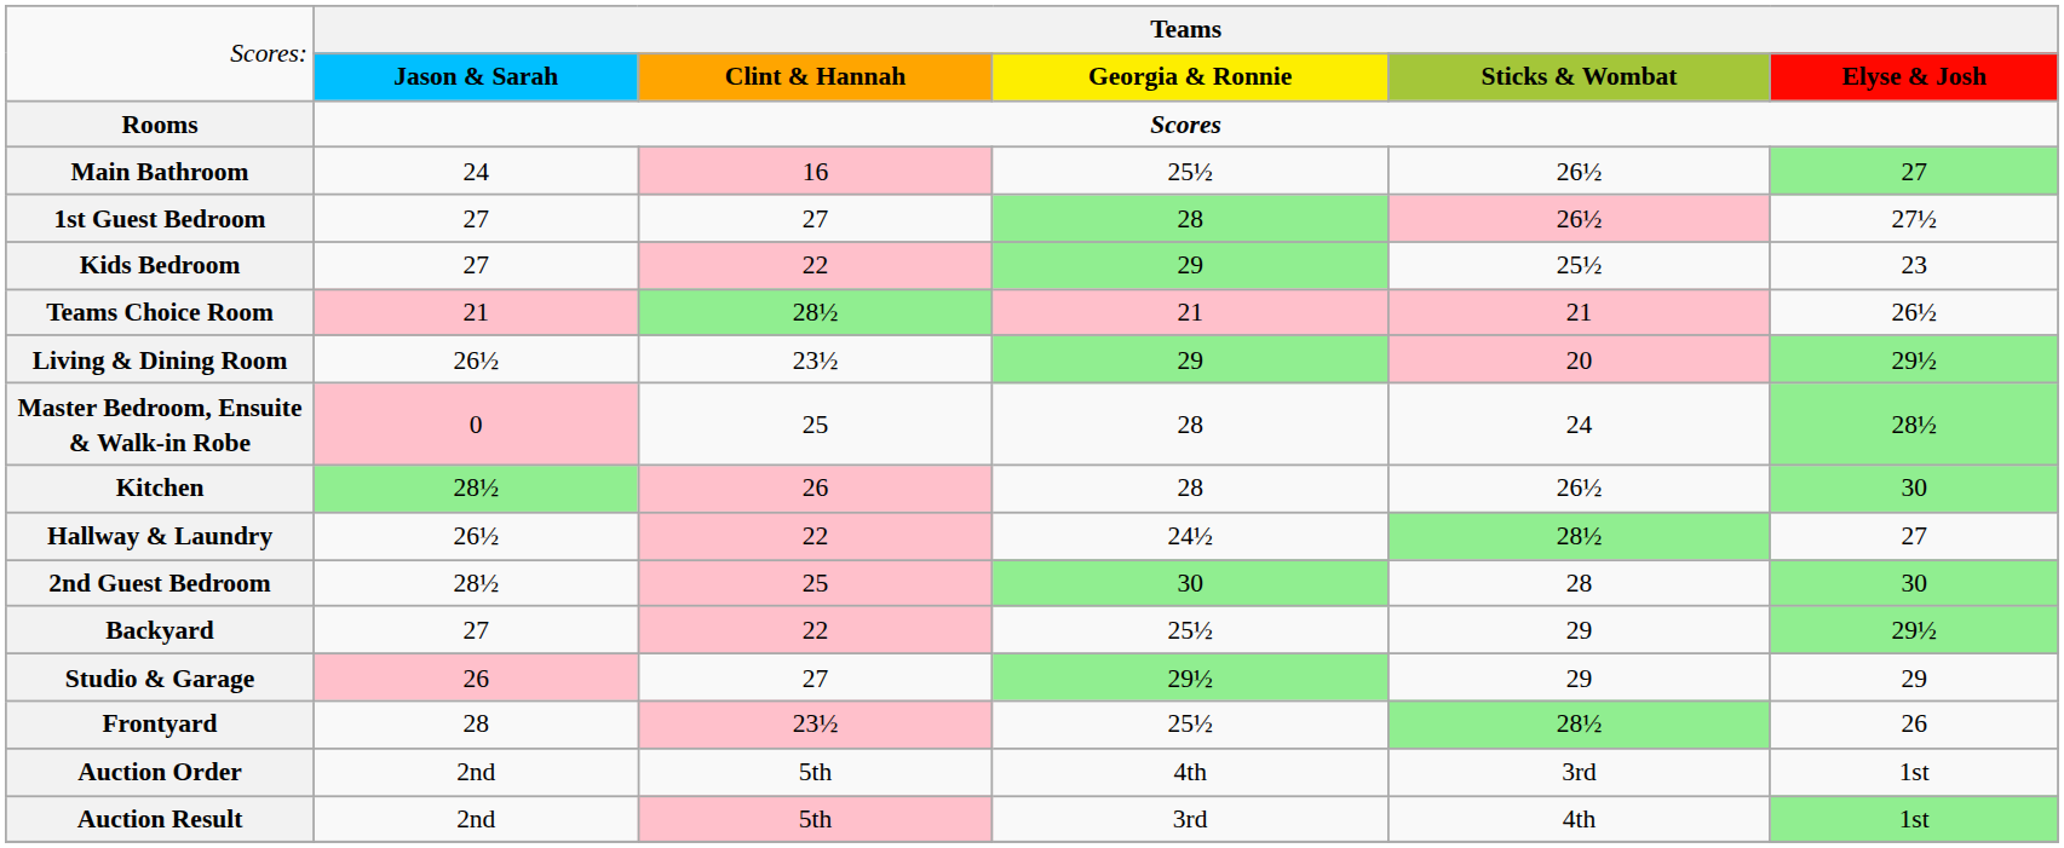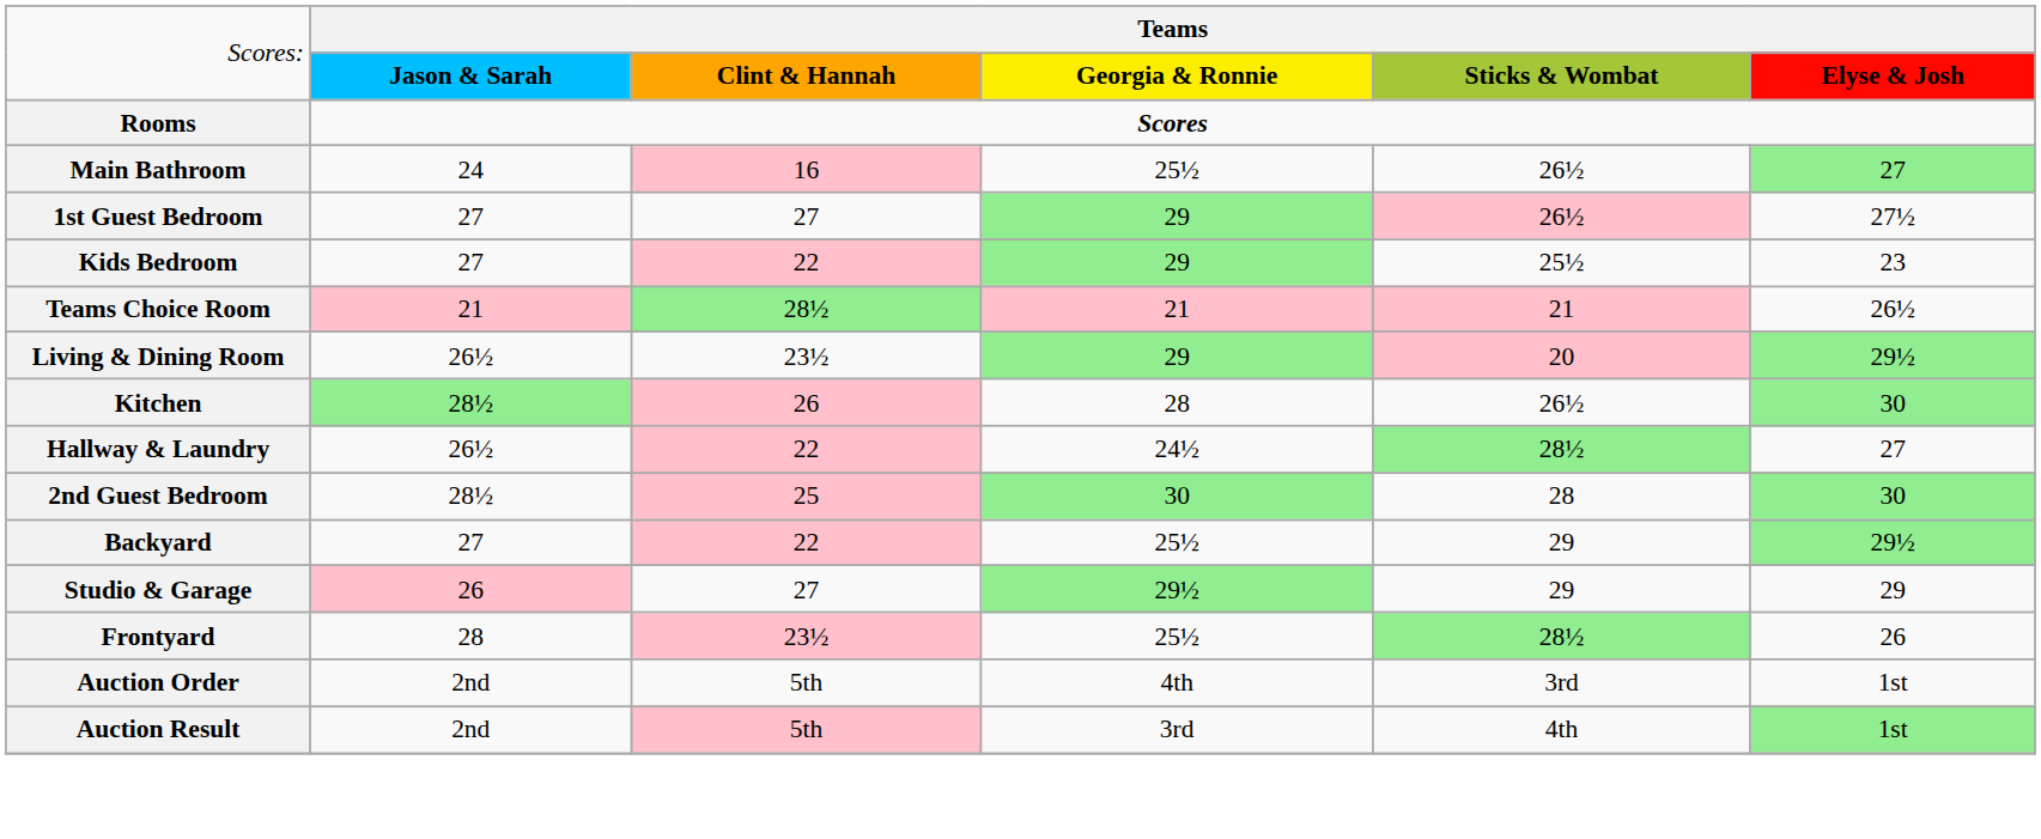1st Guest Bedroom | column 4: 28 -> 29
- row: Master Bedroom, Ensuite & Walk-in Robe | 0 | 25 | 28 | 24 | 28½
